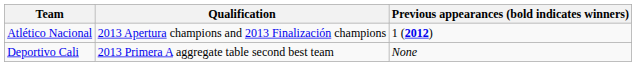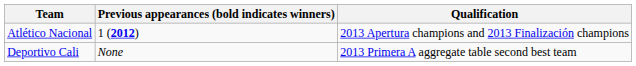columns swapped: Qualification <-> Previous appearances (bold indicates winners)
